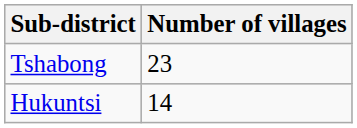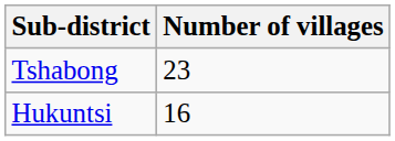Hukuntsi | Number of villages: 14 -> 16
